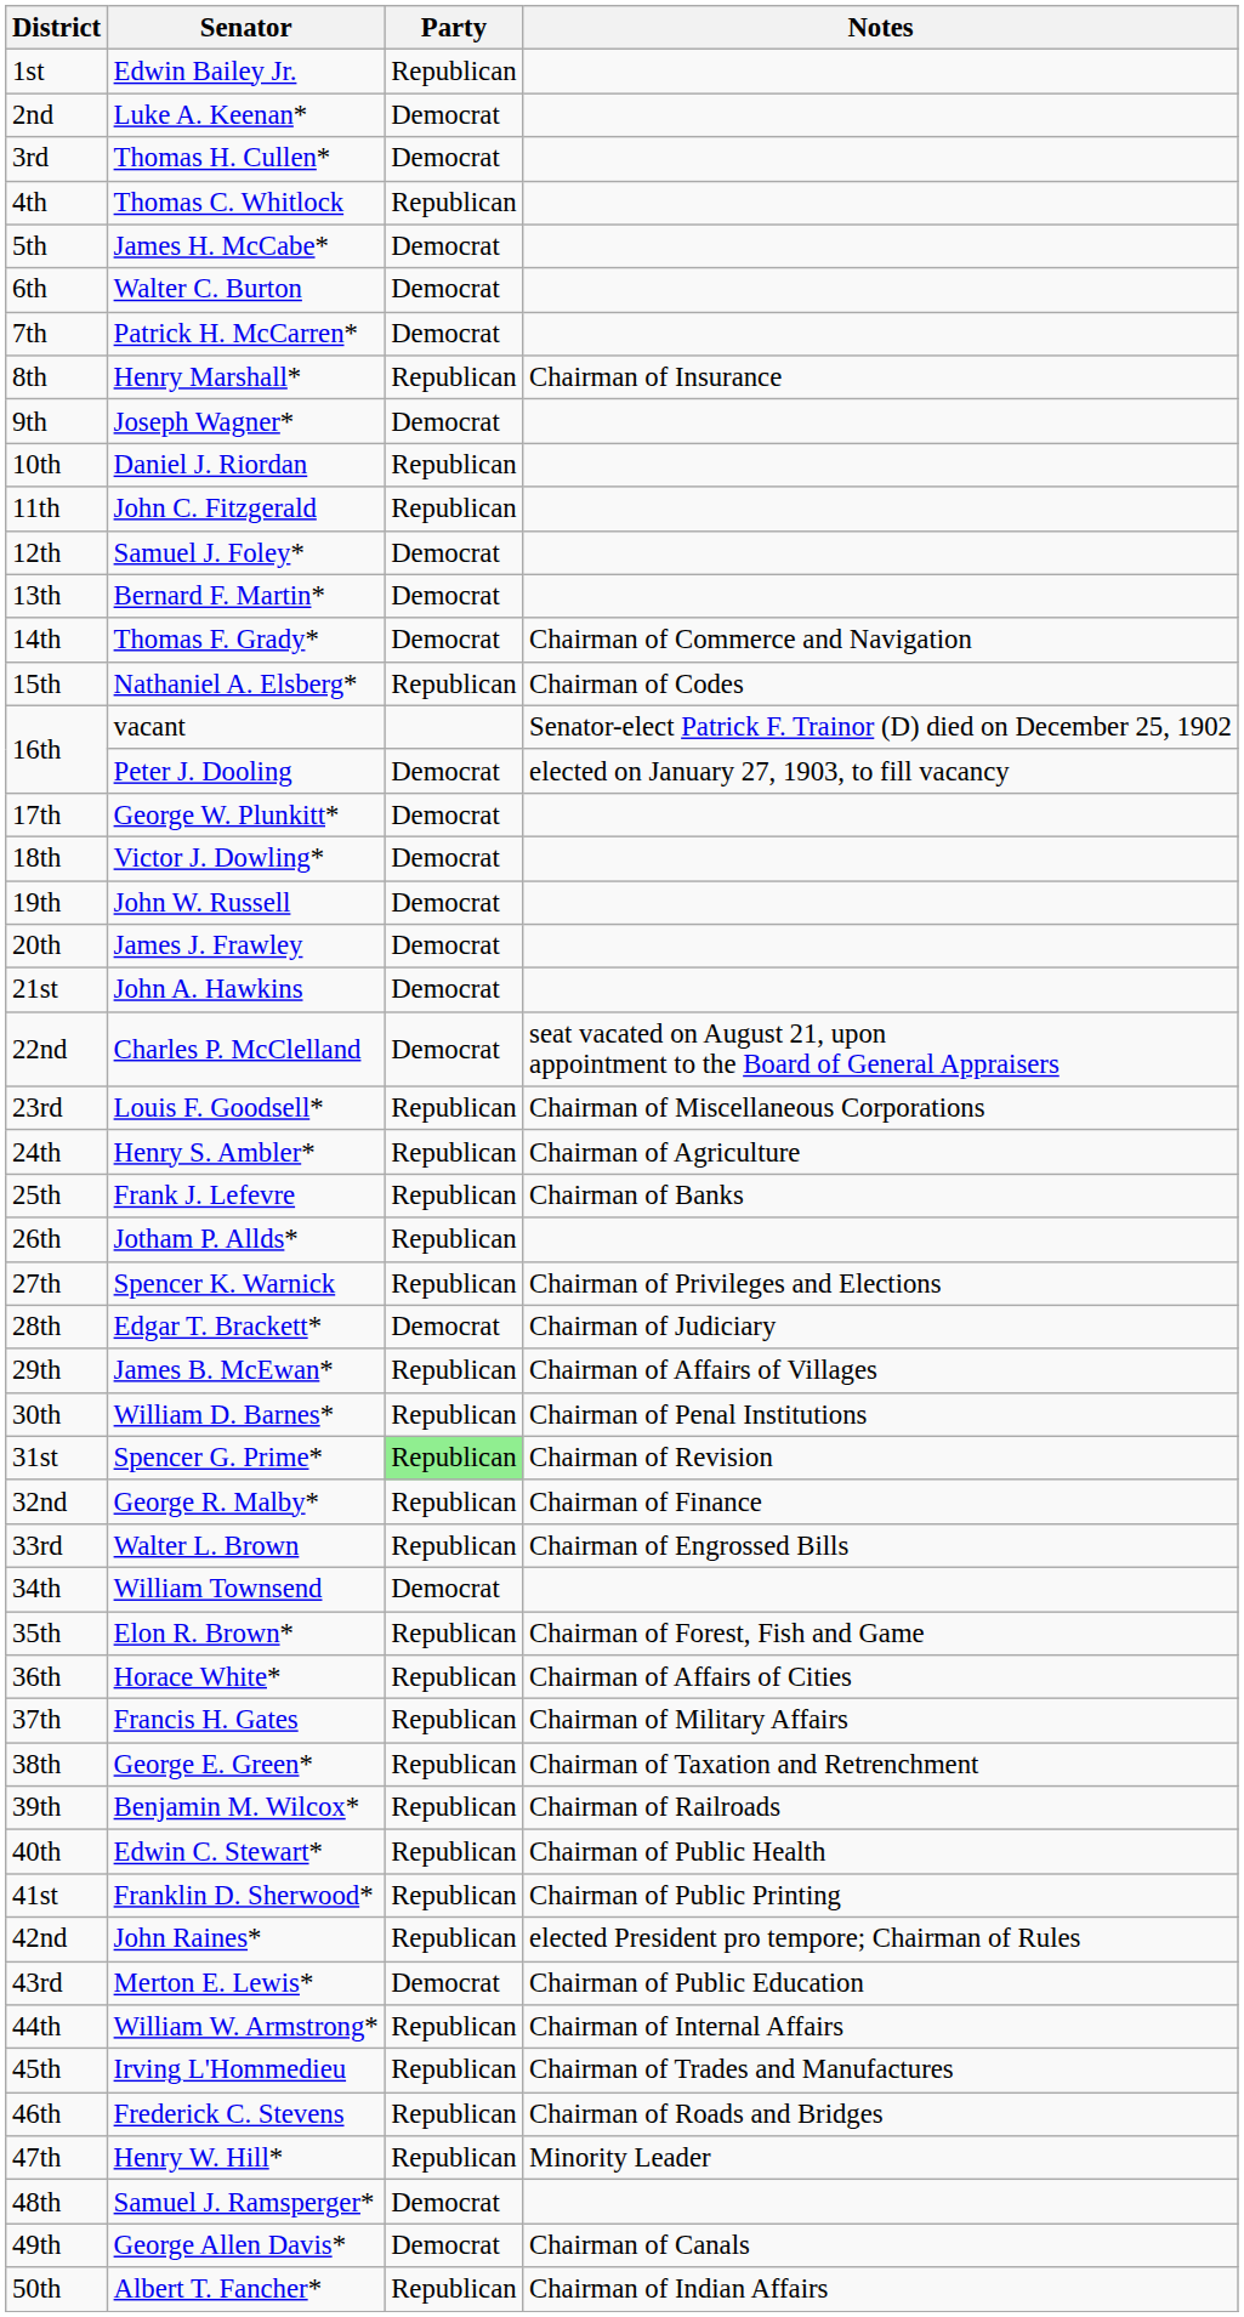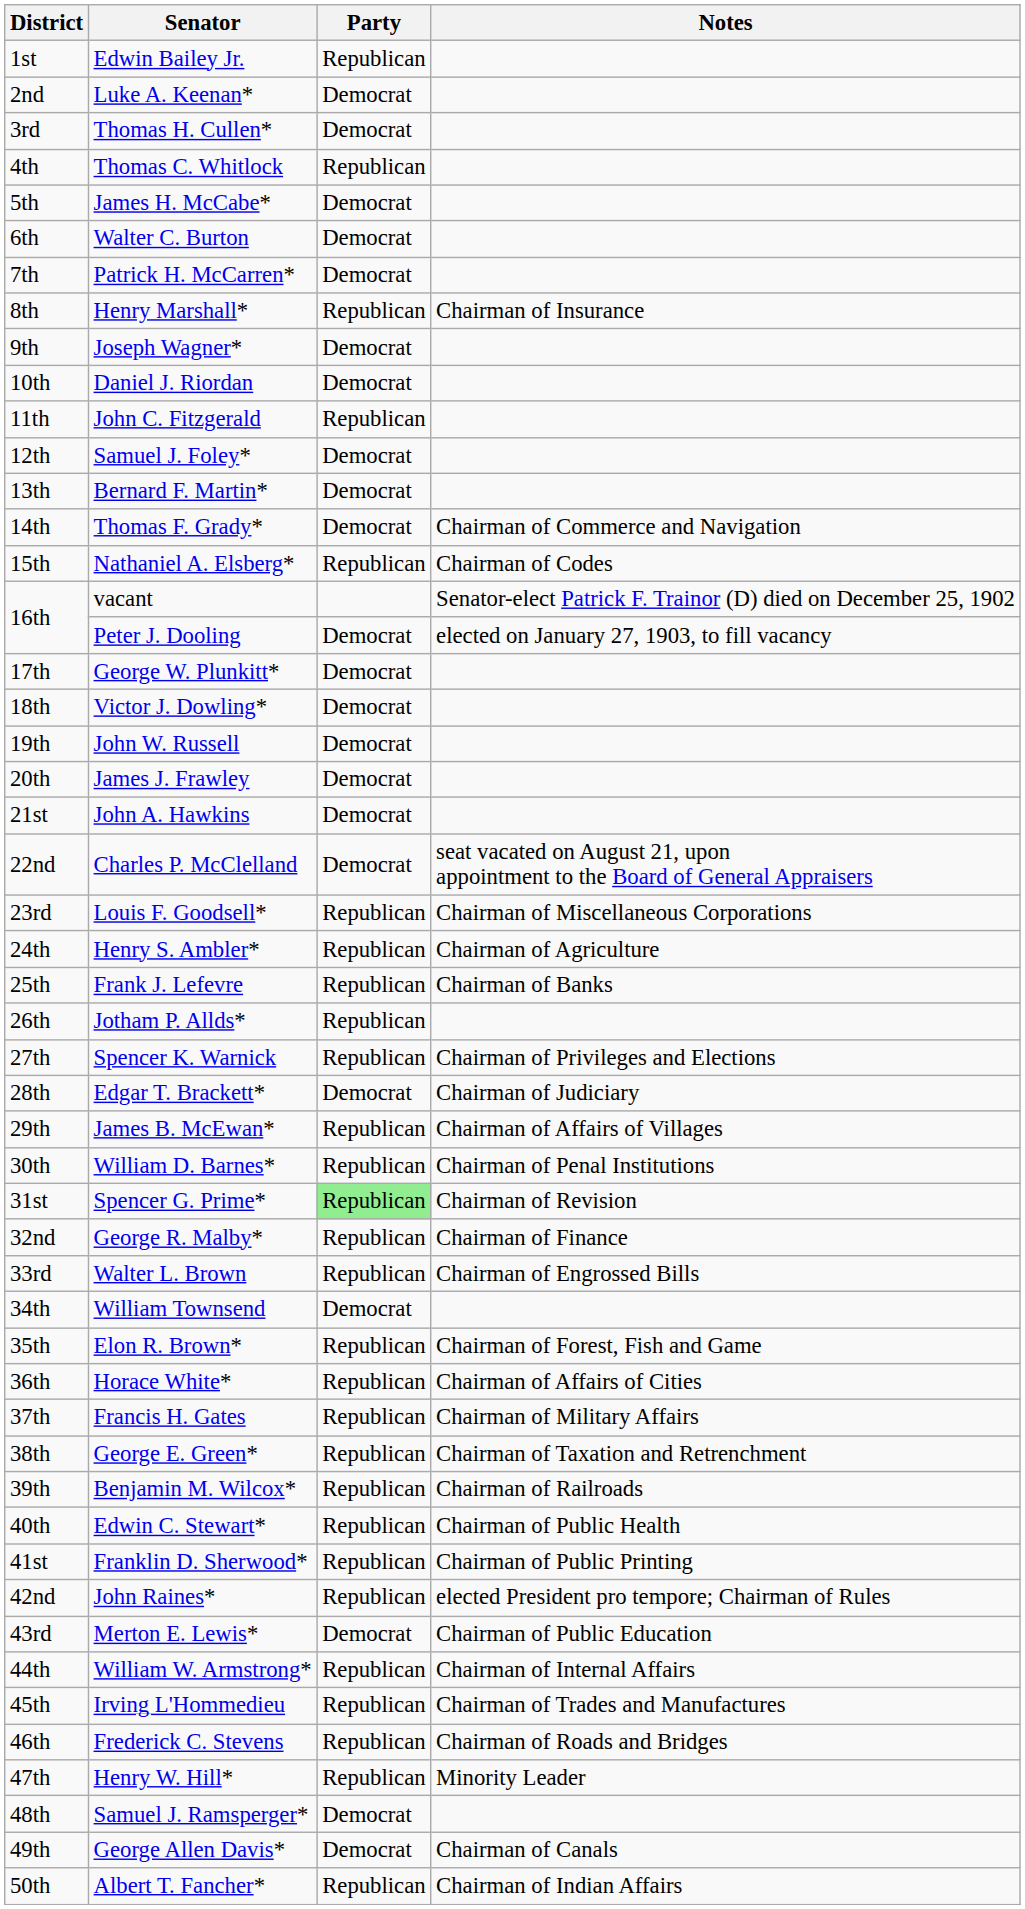Daniel J. Riordan | Party: Republican -> Democrat
